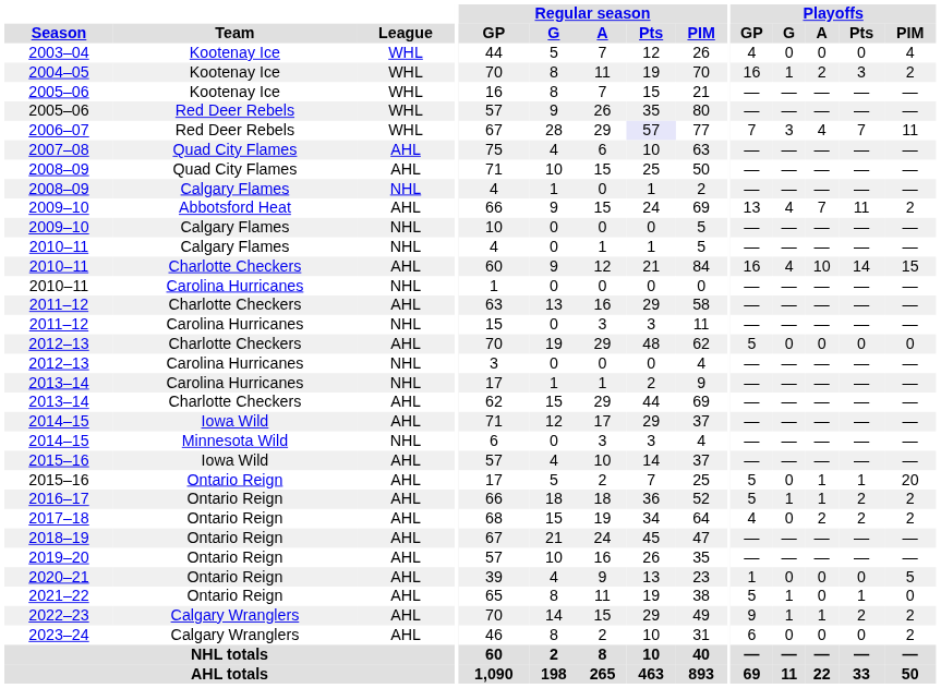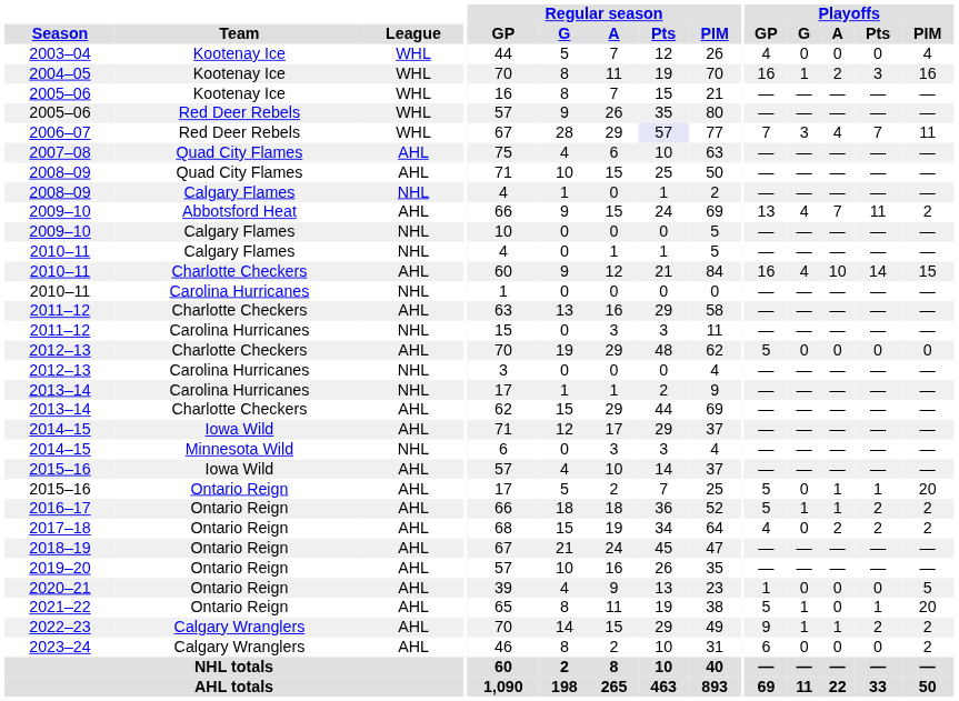2004–05 | Playoffs / PIM: 2 -> 16
2021–22 | Playoffs / PIM: 0 -> 20
